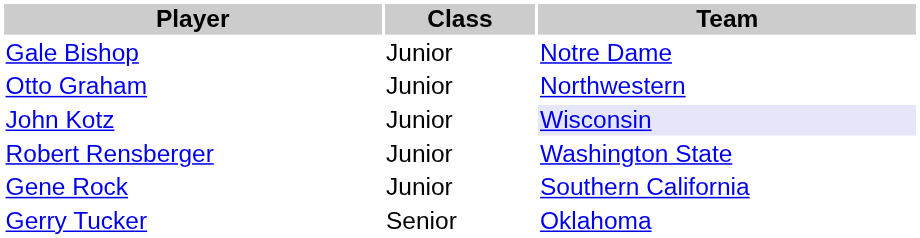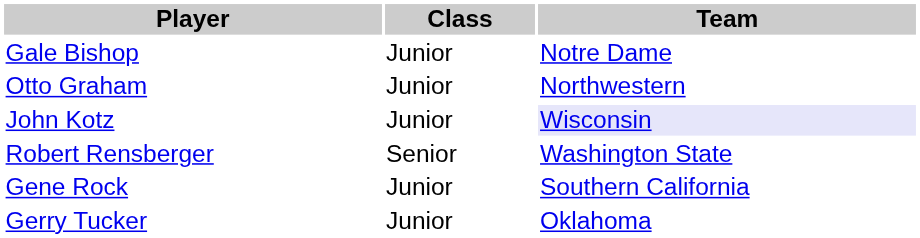Robert Rensberger | Class: Junior -> Senior
Gerry Tucker | Class: Senior -> Junior
